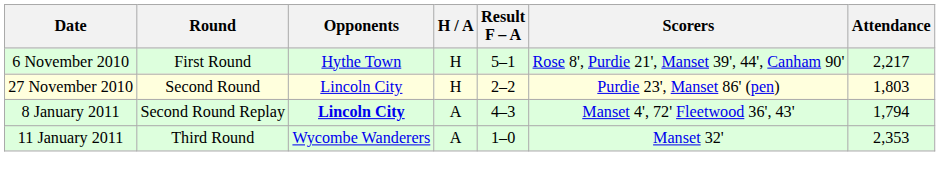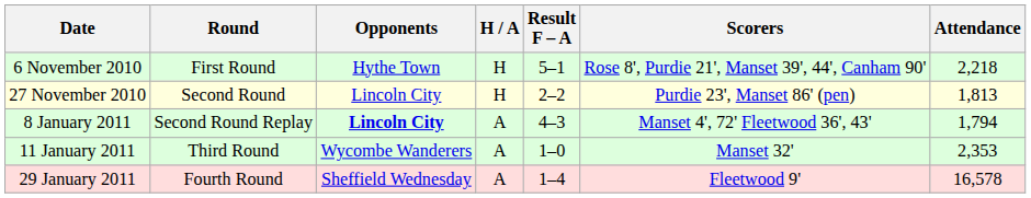6 November 2010 | Attendance: 2,217 -> 2,218
27 November 2010 | Attendance: 1,803 -> 1,813
+ row: 29 January 2011 | Fourth Round | Sheffield Wednesday | A | 1–4 | Fleetwood 9' | 16,578
